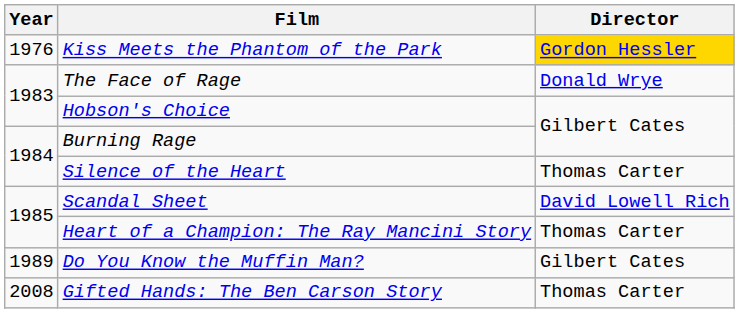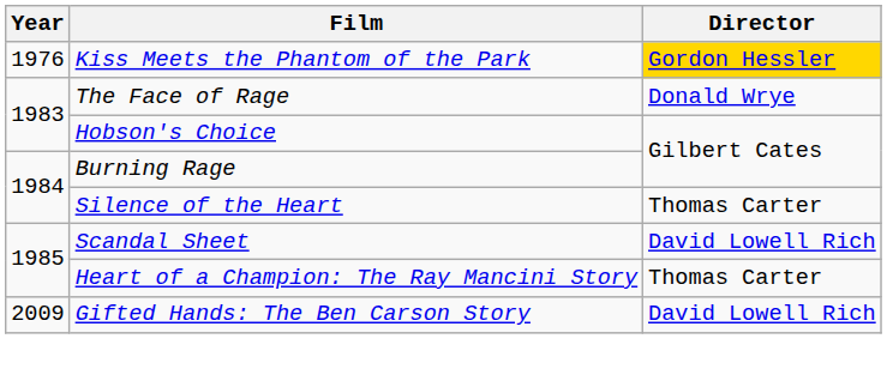- row: 1989 | Do You Know the Muffin Man? | Gilbert Cates
Gifted Hands: The Ben Carson Story | Year: 2008 -> 2009
Gifted Hands: The Ben Carson Story | Director: Thomas Carter -> David Lowell Rich
